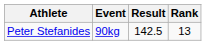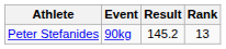Peter Stefanides | Result: 142.5 -> 145.2
